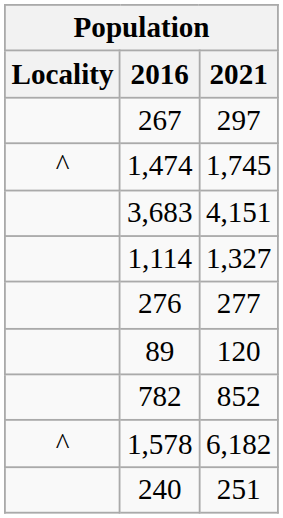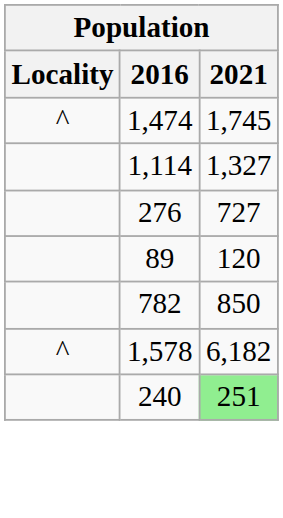- row: 267 | 297
- row: 3,683 | 4,151
276 | 2021: 277 -> 727
782 | 2021: 852 -> 850
240 | 2021: no background -> lightgreen background
